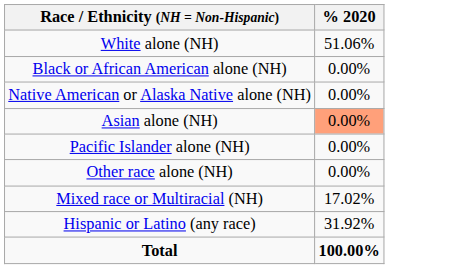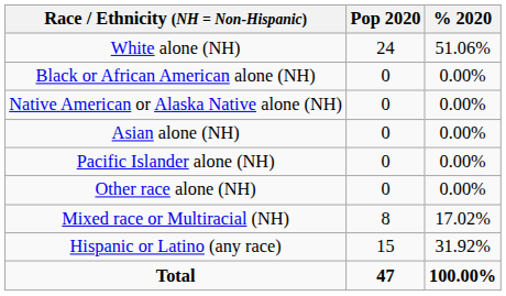+ column: Pop 2020 | 24 | 0 | 0 | 0 | 0 | 0 | 8 | 15 | 47
Asian alone (NH) | % 2020: lightsalmon background -> no background
